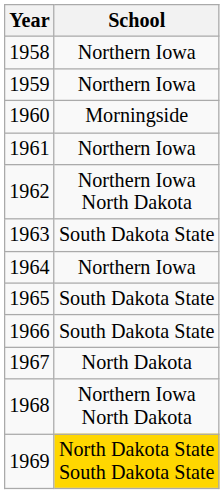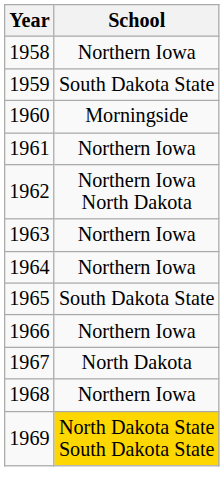1959 | School: Northern Iowa -> South Dakota State
1963 | School: South Dakota State -> Northern Iowa
1966 | School: South Dakota State -> Northern Iowa
1968 | School: Northern Iowa North Dakota -> Northern Iowa
